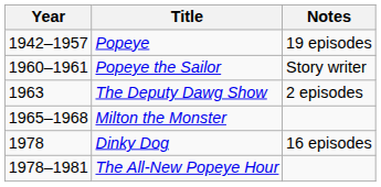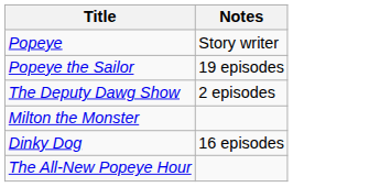- column: Year | 1942–1957 | 1960–1961 | 1963 | 1965–1968 | 1978 | 1978–1981
Popeye | Notes: 19 episodes -> Story writer
Popeye the Sailor | Notes: Story writer -> 19 episodes
